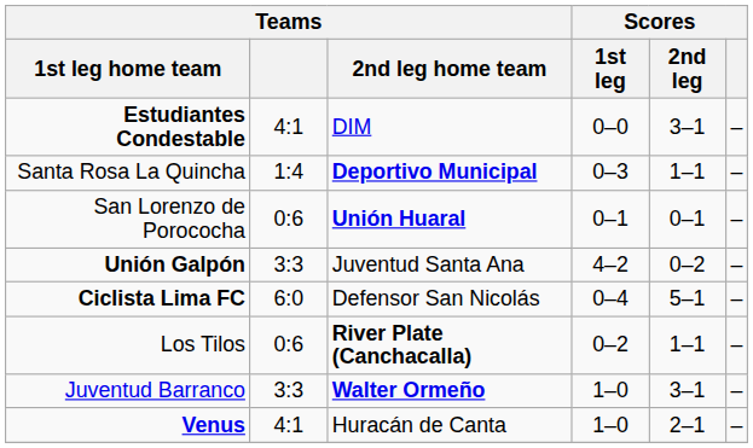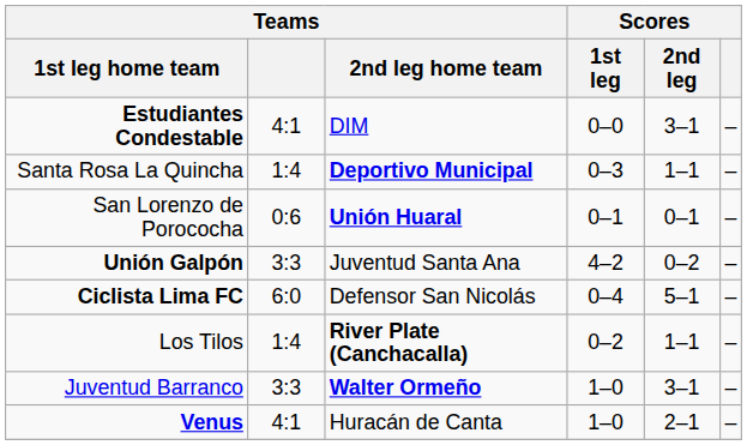Los Tilos | Teams: 0:6 -> 1:4
